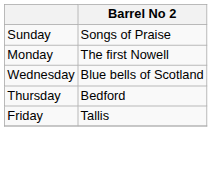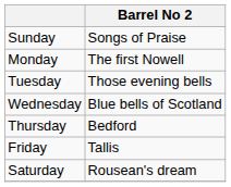+ row: Tuesday | Those evening bells
+ row: Saturday | Rousean's dream
